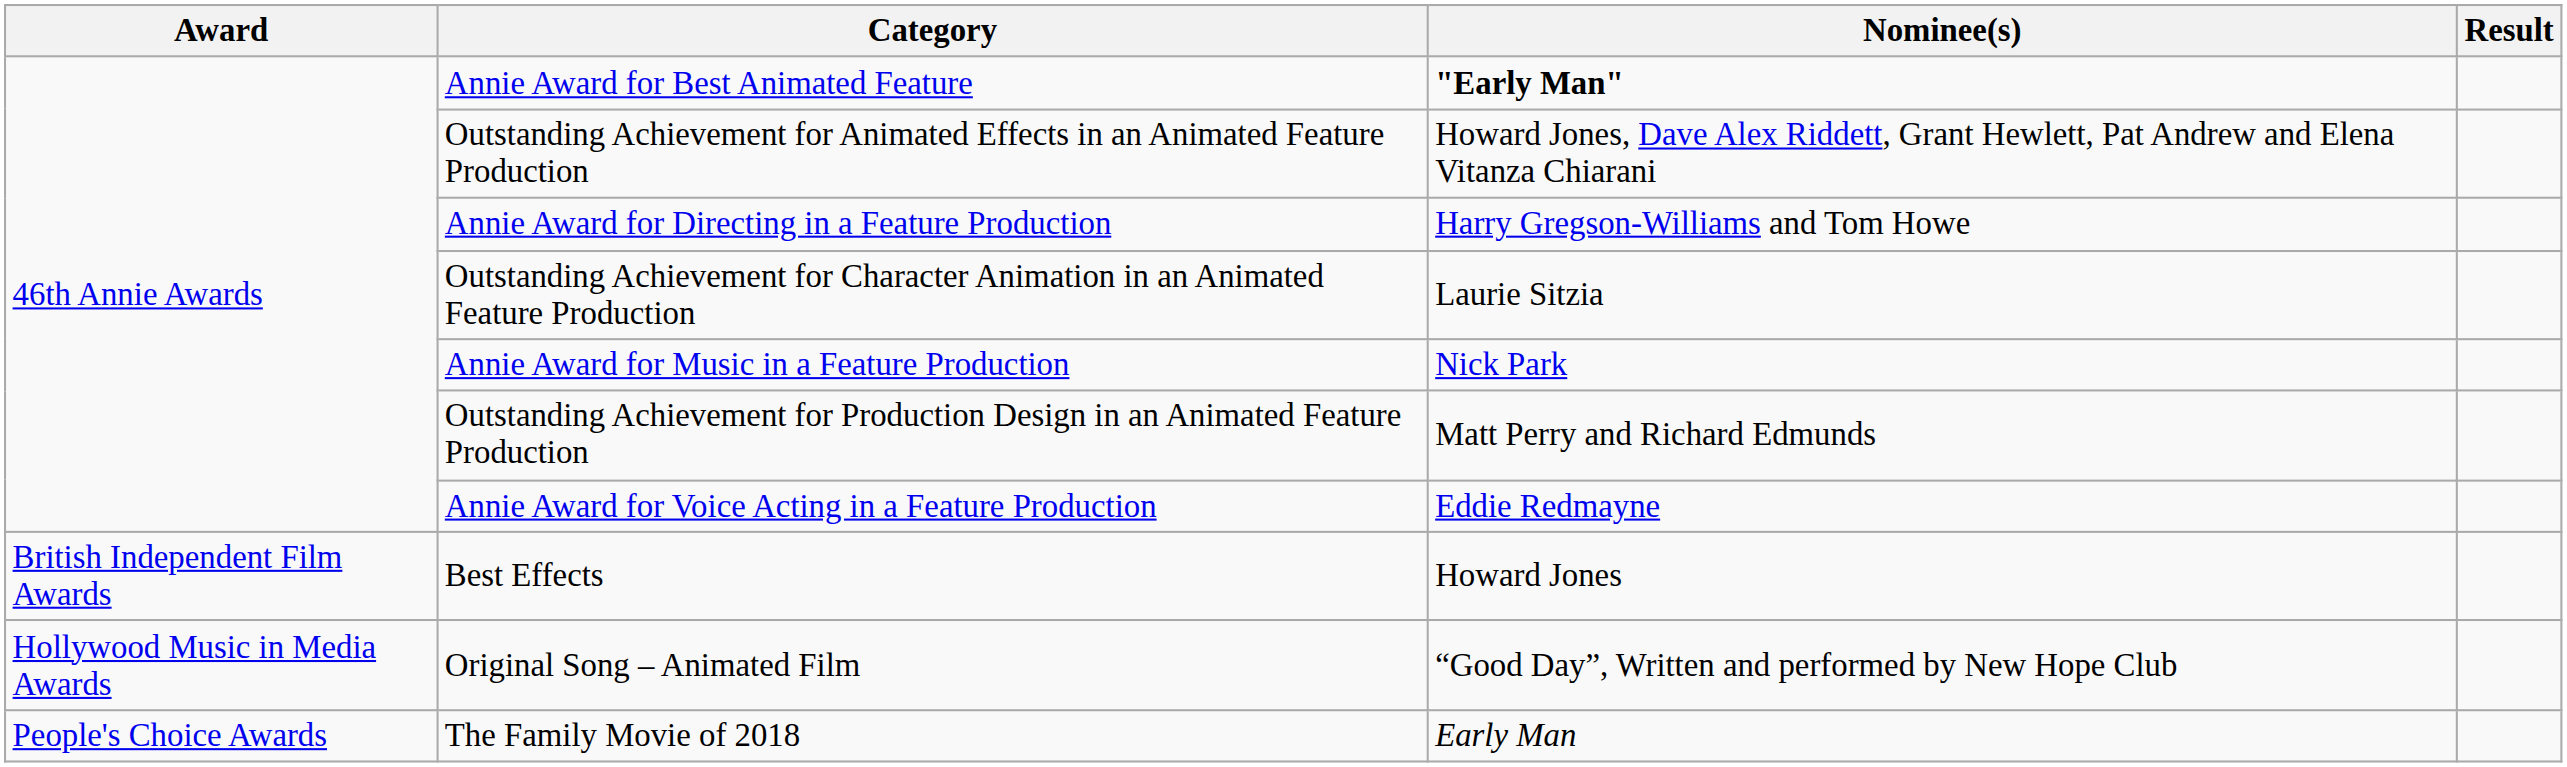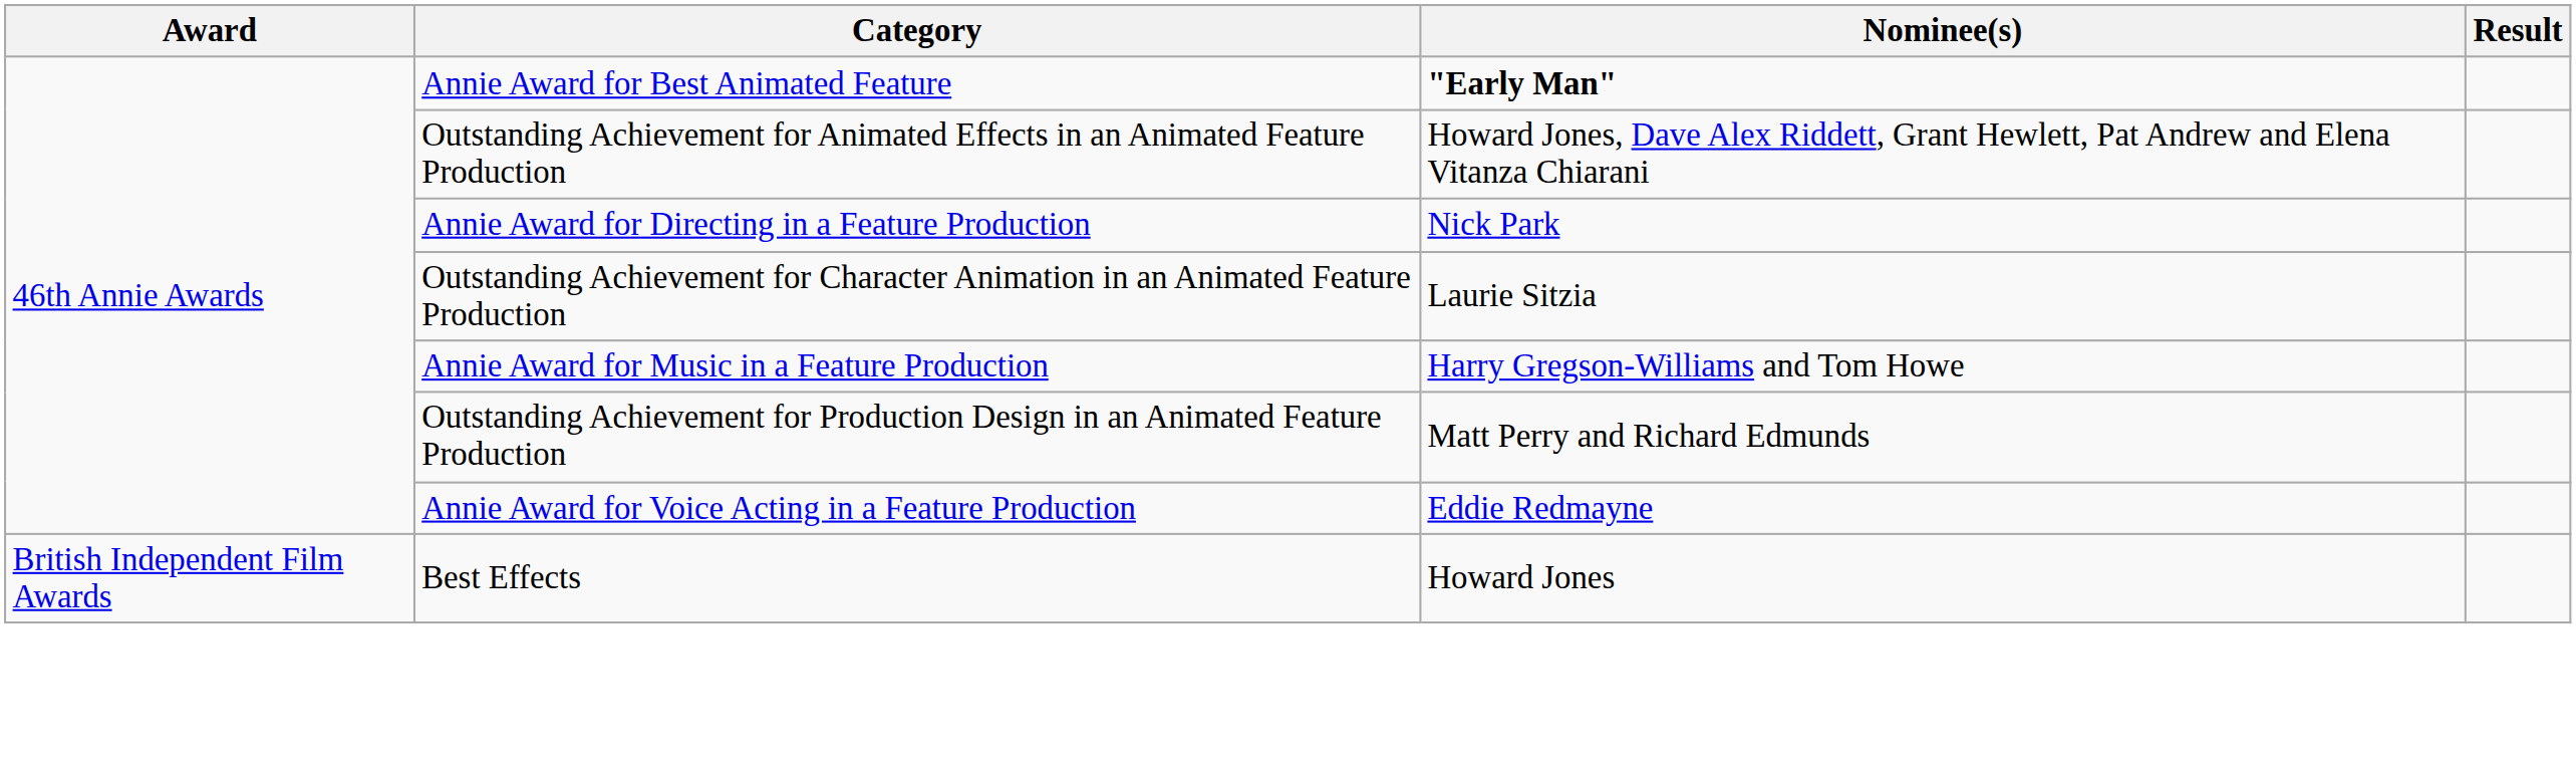Annie Award for Directing in a Feature Production | Nominee(s): Harry Gregson-Williams and Tom Howe -> Nick Park
Annie Award for Music in a Feature Production | Nominee(s): Nick Park -> Harry Gregson-Williams and Tom Howe
- row: Hollywood Music in Media Awards | Original Song – Animated Film | “Good Day”, Written and performed by New Hope Club
- row: People's Choice Awards | The Family Movie of 2018 | Early Man
